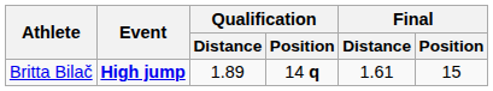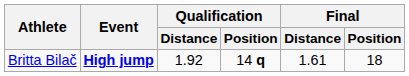Britta Bilač | Qualification / Distance: 1.89 -> 1.92
Britta Bilač | Final / Position: 15 -> 18
